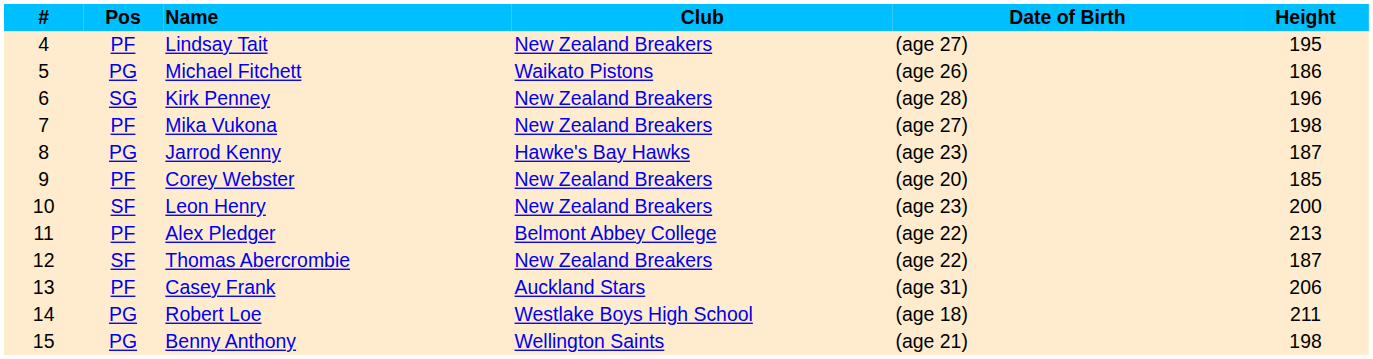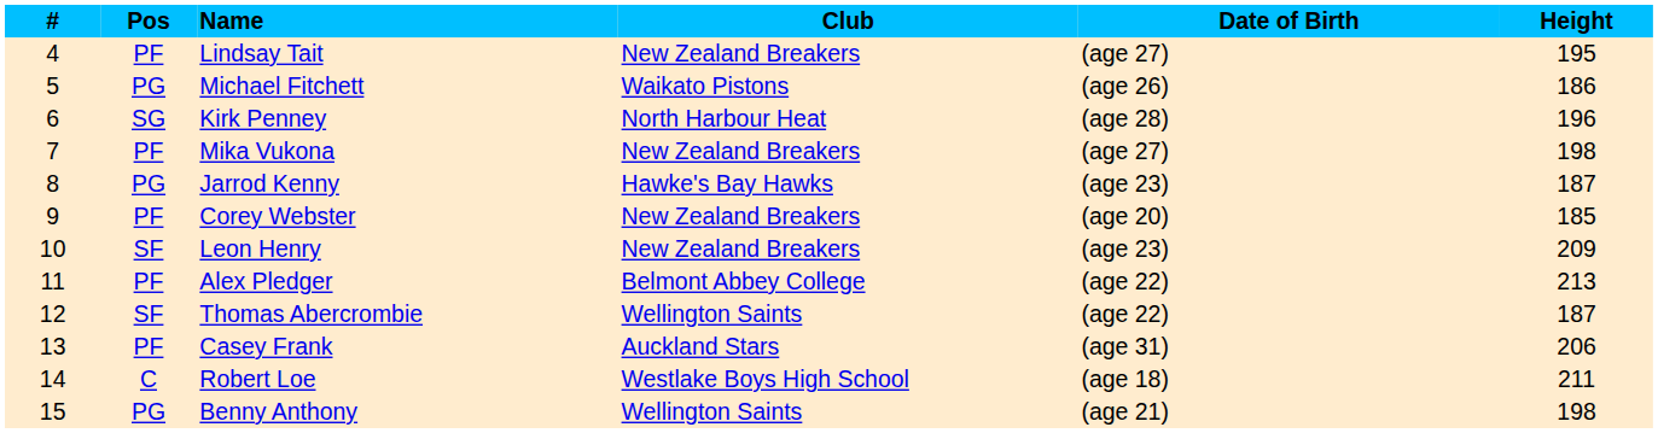Kirk Penney | Club: New Zealand Breakers -> North Harbour Heat
Leon Henry | Height: 200 -> 209
Thomas Abercrombie | Club: New Zealand Breakers -> Wellington Saints
Robert Loe | Pos: PG -> C
